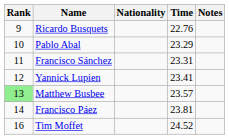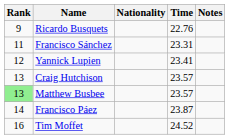- row: 10 | Pablo Abal | 23.29
+ row: 13 | Craig Hutchison | 23.57
Francisco Páez | Time: 23.81 -> 23.87
